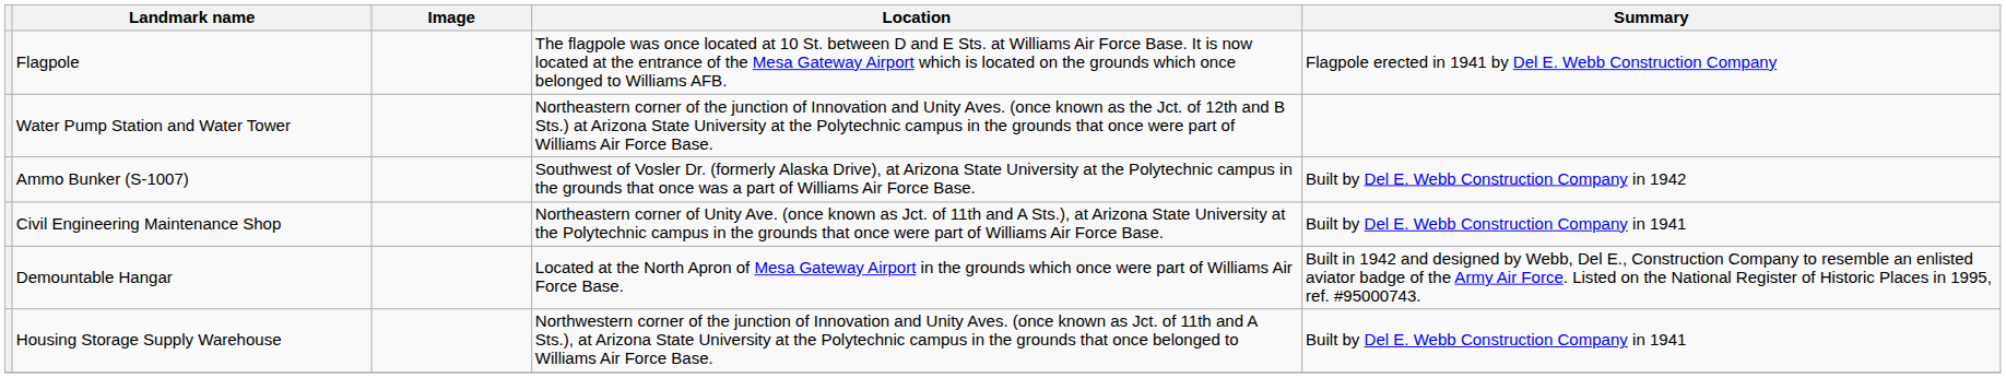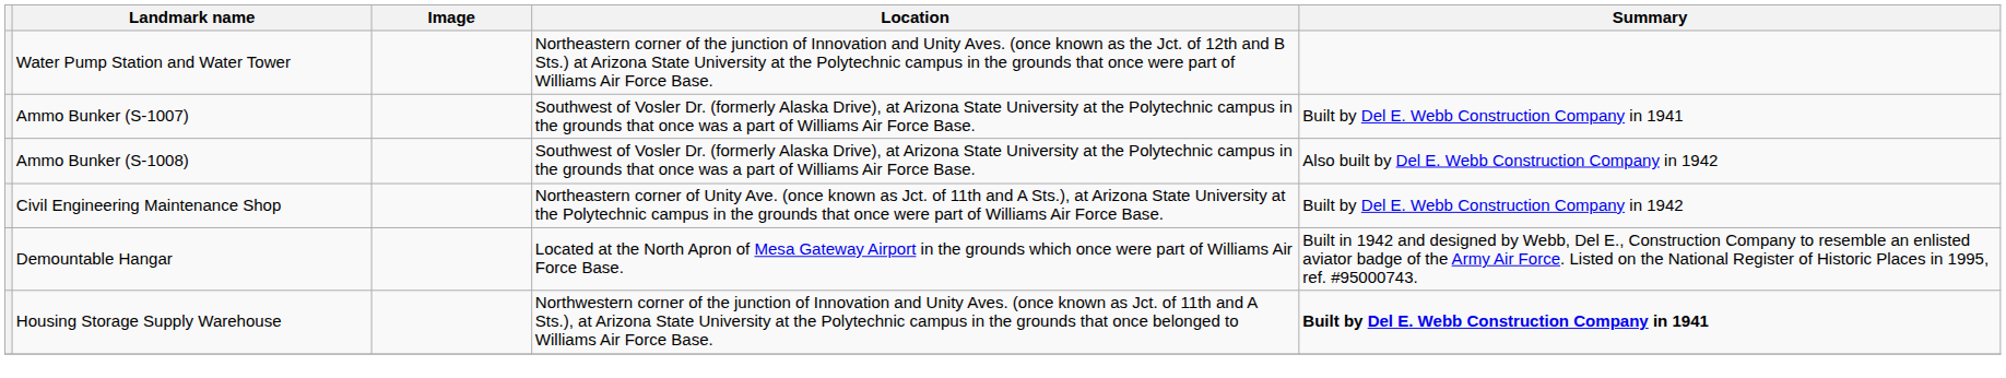- row: Flagpole | The flagpole was once located at 10 St. between D and E Sts. at Williams Air Force Base. It is now located at the entrance of the Mesa Gateway Airport which is located on the grounds which once belonged to Williams AFB. | Flagpole erected in 1941 by Del E. Webb Construction Company
Ammo Bunker (S-1007) | Summary: Built by Del E. Webb Construction Company in 1942 -> Built by Del E. Webb Construction Company in 1941
+ row: Ammo Bunker (S-1008) | Southwest of Vosler Dr. (formerly Alaska Drive), at Arizona State University at the Polytechnic campus in the grounds that once was a part of Williams Air Force Base. | Also built by Del E. Webb Construction Company in 1942
Civil Engineering Maintenance Shop | Summary: Built by Del E. Webb Construction Company in 1941 -> Built by Del E. Webb Construction Company in 1942
Housing Storage Supply Warehouse | Summary: normal -> bold
